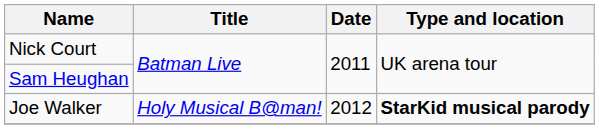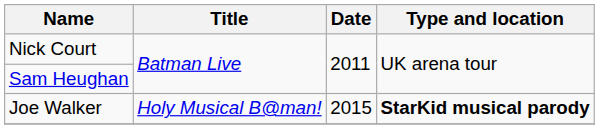Joe Walker | Date: 2012 -> 2015
